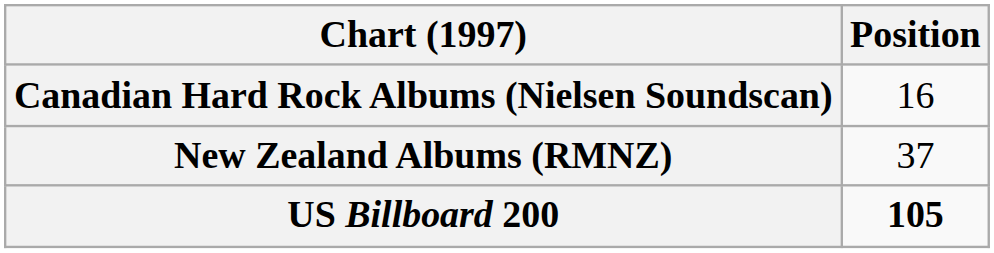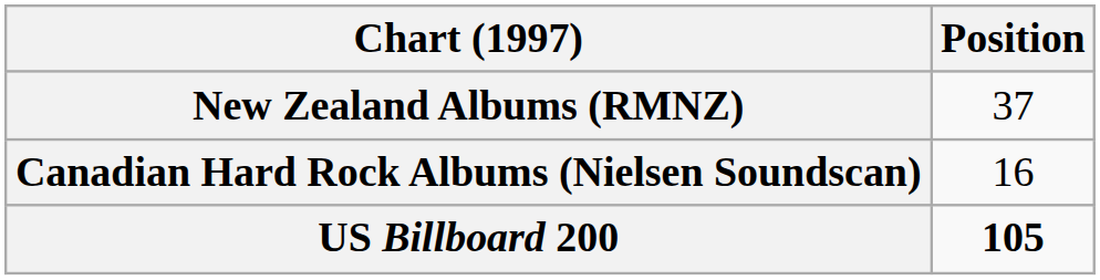rows swapped: Canadian Hard Rock Albums (Nielsen Soundscan) <-> New Zealand Albums (RMNZ)
